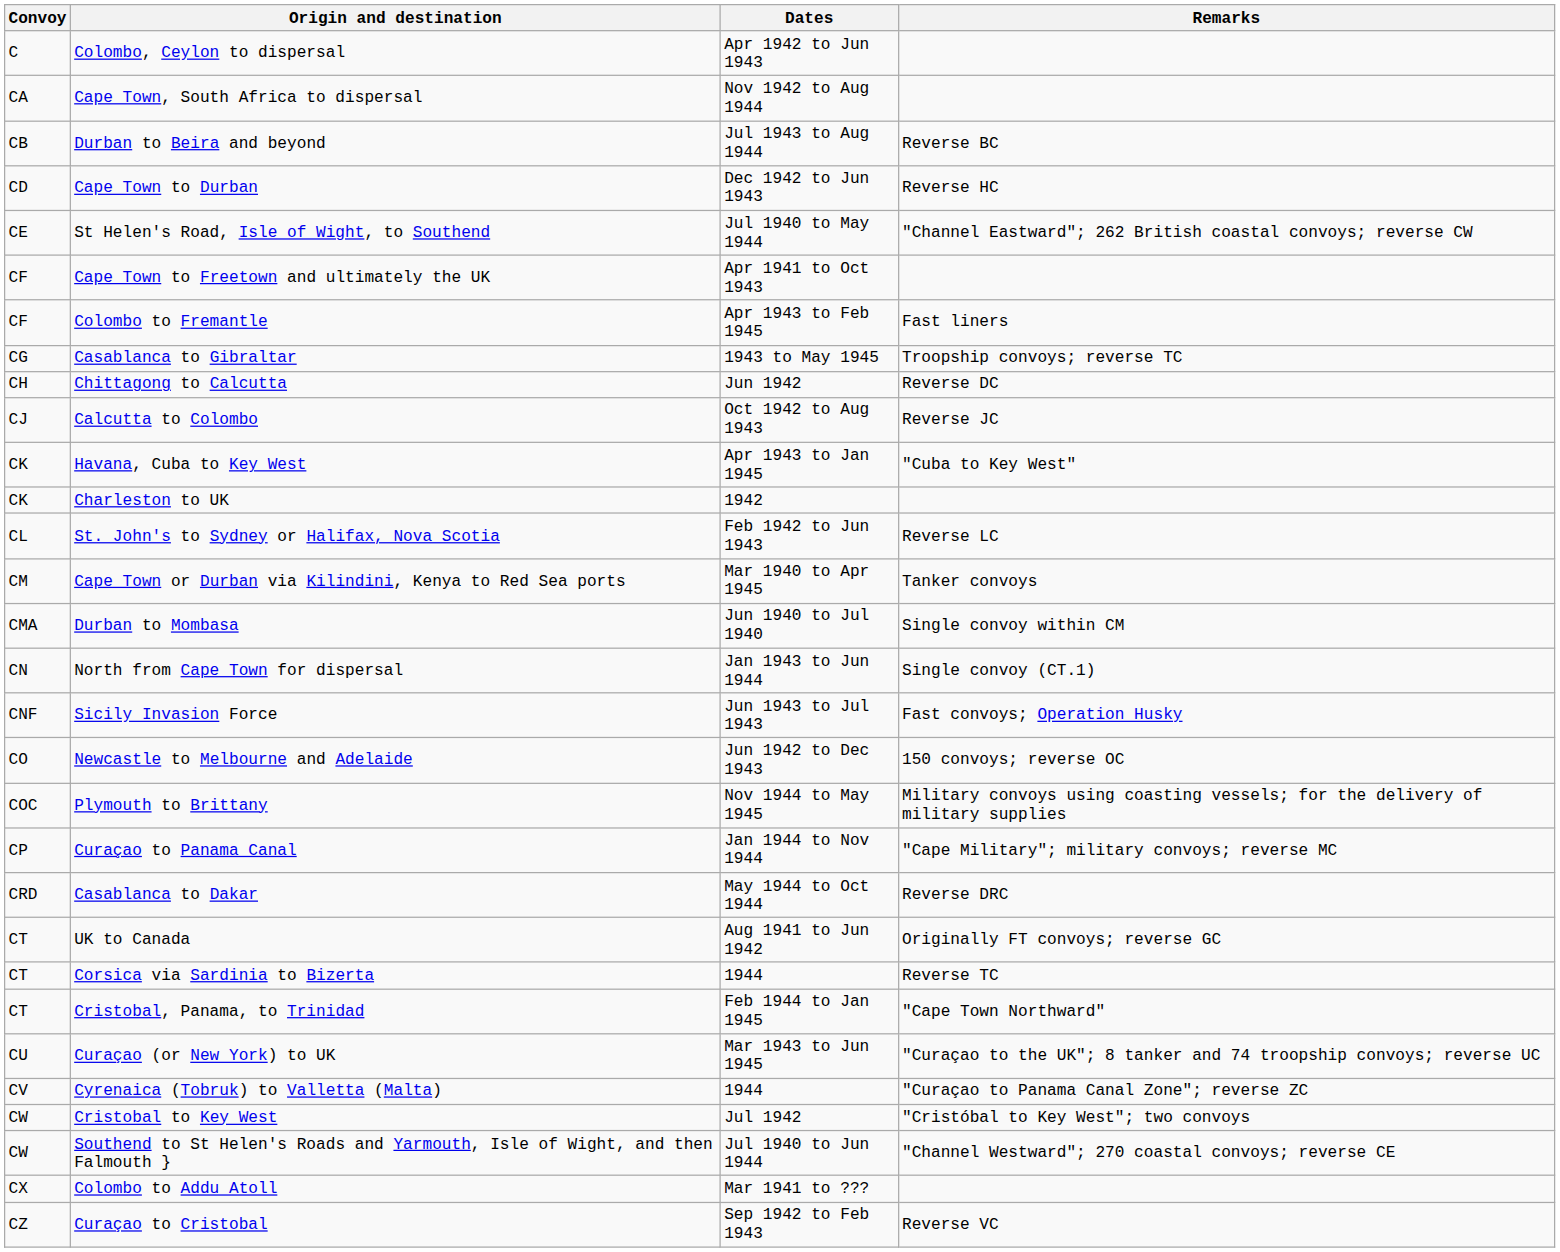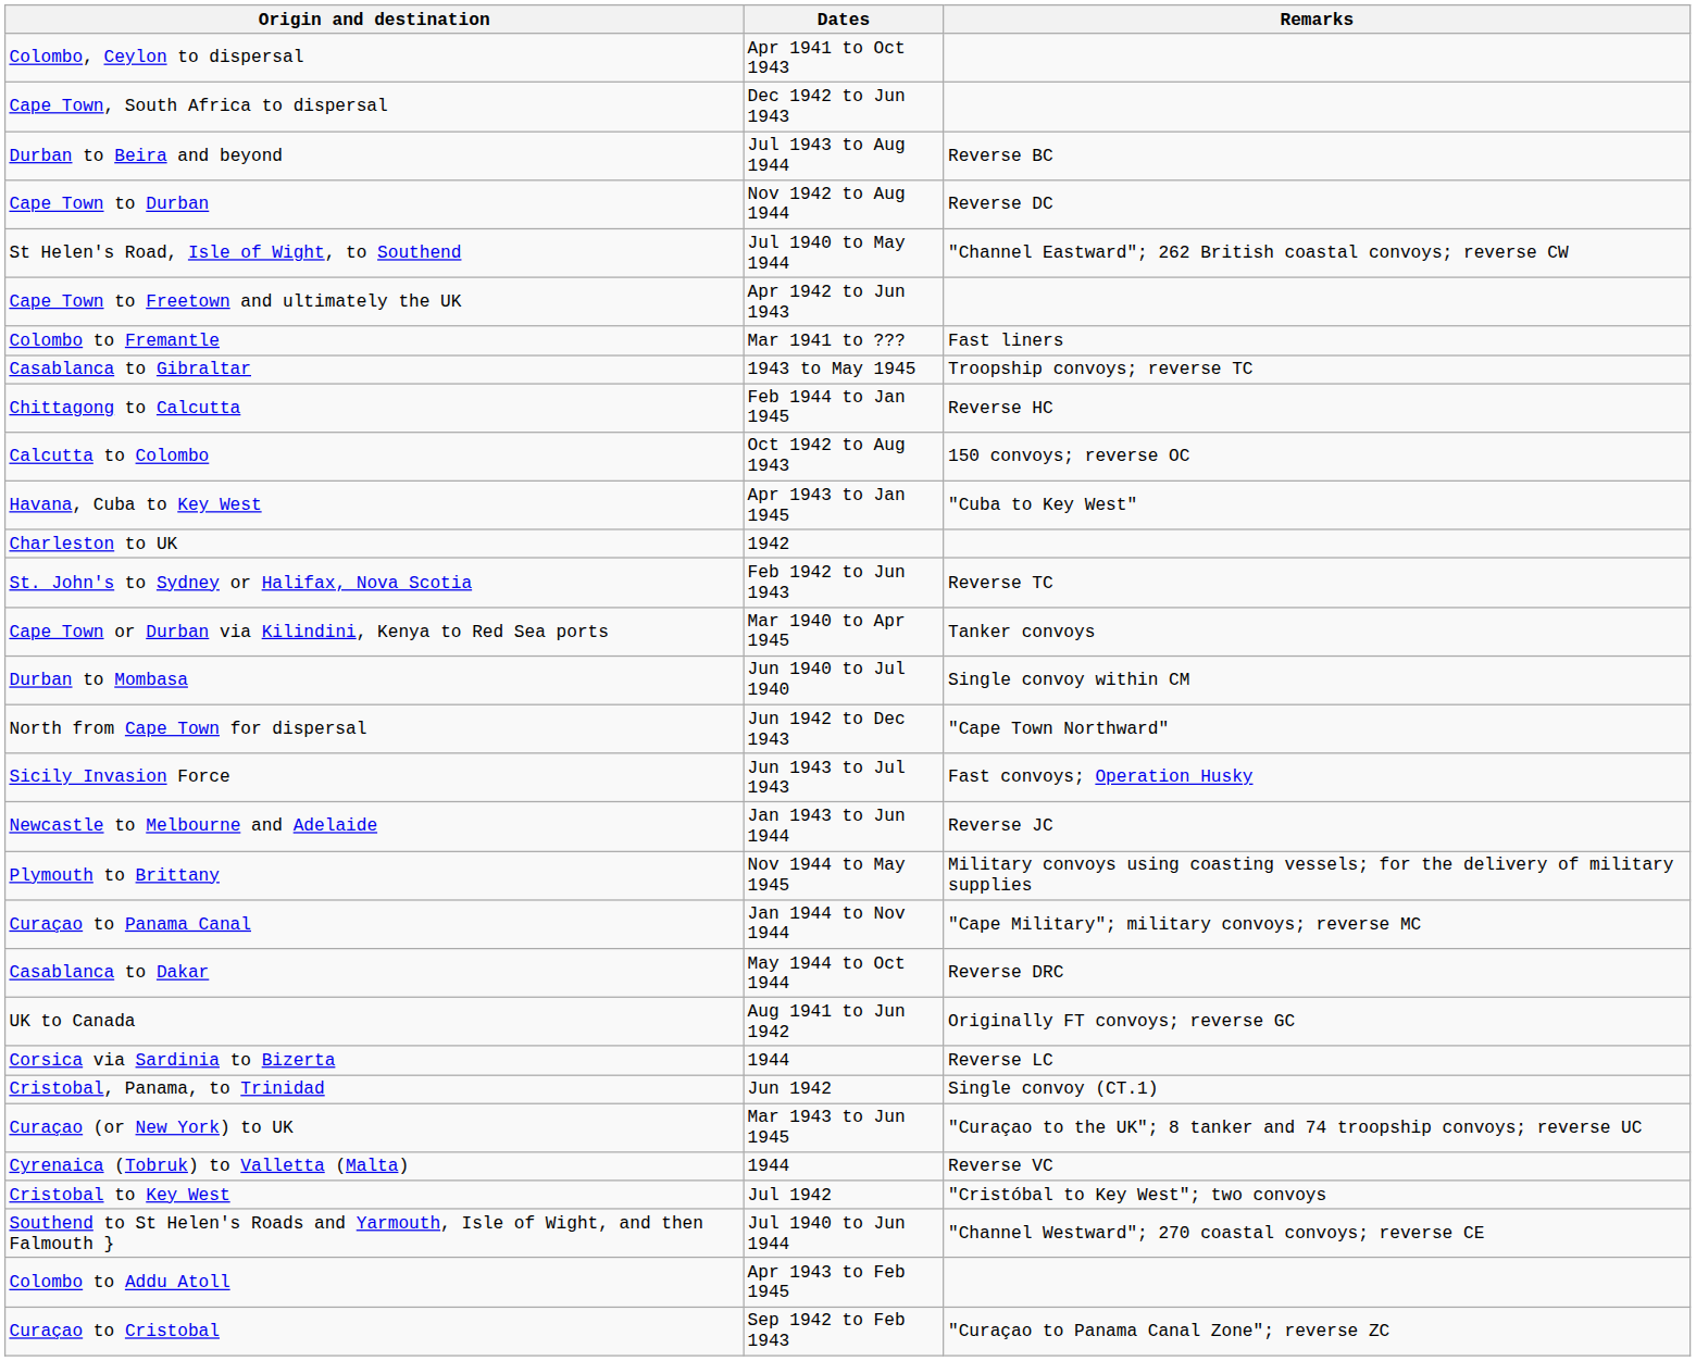- column: Convoy | C | CA | CB | CD | CE | CF | CF | CG | CH | CJ | CK | CK | CL | CM | CMA | CN | CNF | CO | COC | CP | CRD | CT | CT | CT | CU | CV | CW | CW | CX | CZ
Colombo, Ceylon to dispersal | Dates: Apr 1942 to Jun 1943 -> Apr 1941 to Oct 1943
Cape Town, South Africa to dispersal | Dates: Nov 1942 to Aug 1944 -> Dec 1942 to Jun 1943
Cape Town to Durban | Dates: Dec 1942 to Jun 1943 -> Nov 1942 to Aug 1944
Cape Town to Durban | Remarks: Reverse HC -> Reverse DC
Cape Town to Freetown and ultimately the UK | Dates: Apr 1941 to Oct 1943 -> Apr 1942 to Jun 1943
Colombo to Fremantle | Dates: Apr 1943 to Feb 1945 -> Mar 1941 to ???
Chittagong to Calcutta | Dates: Jun 1942 -> Feb 1944 to Jan 1945
Chittagong to Calcutta | Remarks: Reverse DC -> Reverse HC
Calcutta to Colombo | Remarks: Reverse JC -> 150 convoys; reverse OC
St. John's to Sydney or Halifax, Nova Scotia | Remarks: Reverse LC -> Reverse TC
North from Cape Town for dispersal | Dates: Jan 1943 to Jun 1944 -> Jun 1942 to Dec 1943
North from Cape Town for dispersal | Remarks: Single convoy (CT.1) -> "Cape Town Northward"
Newcastle to Melbourne and Adelaide | Dates: Jun 1942 to Dec 1943 -> Jan 1943 to Jun 1944
Newcastle to Melbourne and Adelaide | Remarks: 150 convoys; reverse OC -> Reverse JC
Corsica via Sardinia to Bizerta | Remarks: Reverse TC -> Reverse LC
Cristobal, Panama, to Trinidad | Dates: Feb 1944 to Jan 1945 -> Jun 1942
Cristobal, Panama, to Trinidad | Remarks: "Cape Town Northward" -> Single convoy (CT.1)
Cyrenaica (Tobruk) to Valletta (Malta) | Remarks: "Curaçao to Panama Canal Zone"; reverse ZC -> Reverse VC
Colombo to Addu Atoll | Dates: Mar 1941 to ??? -> Apr 1943 to Feb 1945
Curaçao to Cristobal | Remarks: Reverse VC -> "Curaçao to Panama Canal Zone"; reverse ZC
